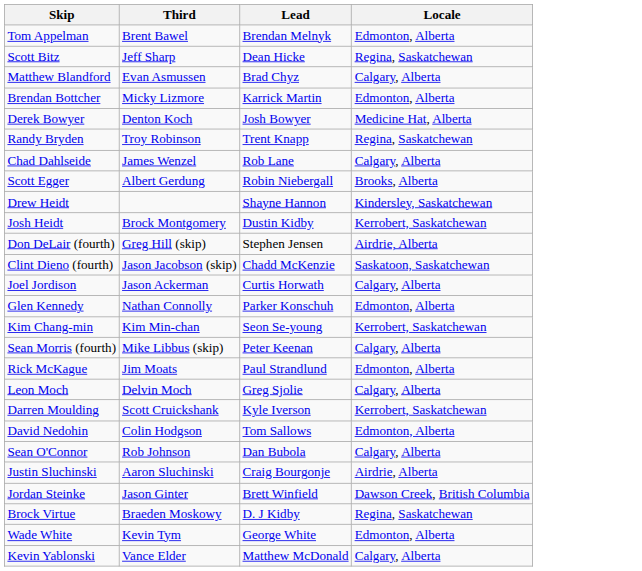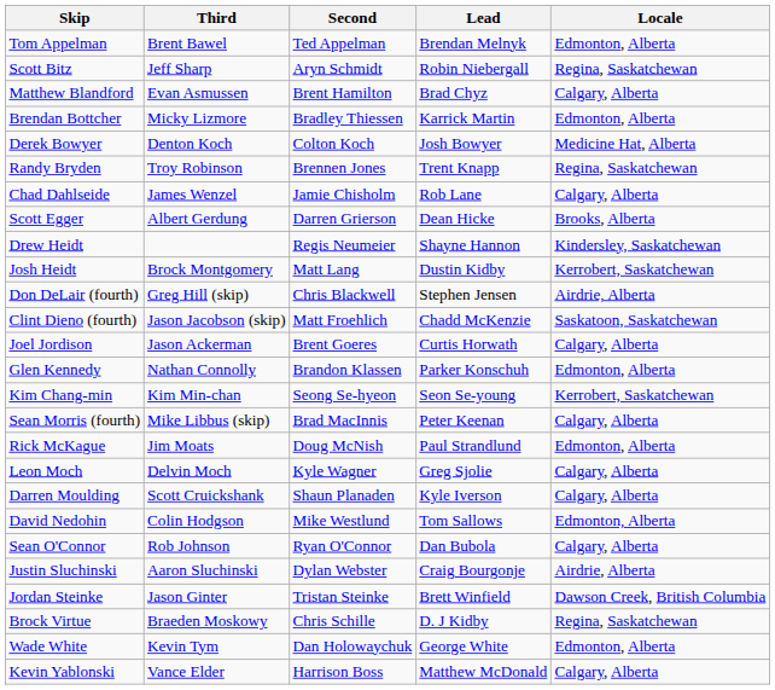+ column: Second | Ted Appelman | Aryn Schmidt | Brent Hamilton | Bradley Thiessen | Colton Koch | Brennen Jones | Jamie Chisholm | Darren Grierson | Regis Neumeier | Matt Lang | Chris Blackwell | Matt Froehlich | Brent Goeres | Brandon Klassen | Seong Se-hyeon | Brad MacInnis | Doug McNish | Kyle Wagner | Shaun Planaden | Mike Westlund | Ryan O'Connor | Dylan Webster | Tristan Steinke | Chris Schille | Dan Holowaychuk | Harrison Boss
Scott Bitz | Lead: Dean Hicke -> Robin Niebergall
Scott Egger | Lead: Robin Niebergall -> Dean Hicke
Darren Moulding | Locale: Kerrobert, Saskatchewan -> Calgary, Alberta
